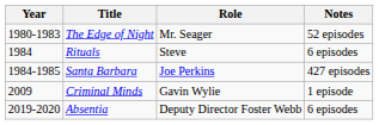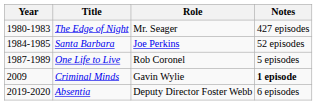The Edge of Night | Notes: 52 episodes -> 427 episodes
- row: 1984 | Rituals | Steve | 6 episodes
Santa Barbara | Notes: 427 episodes -> 52 episodes
+ row: 1987-1989 | One Life to Live | Rob Coronel | 5 episodes
Criminal Minds | Notes: normal -> bold
